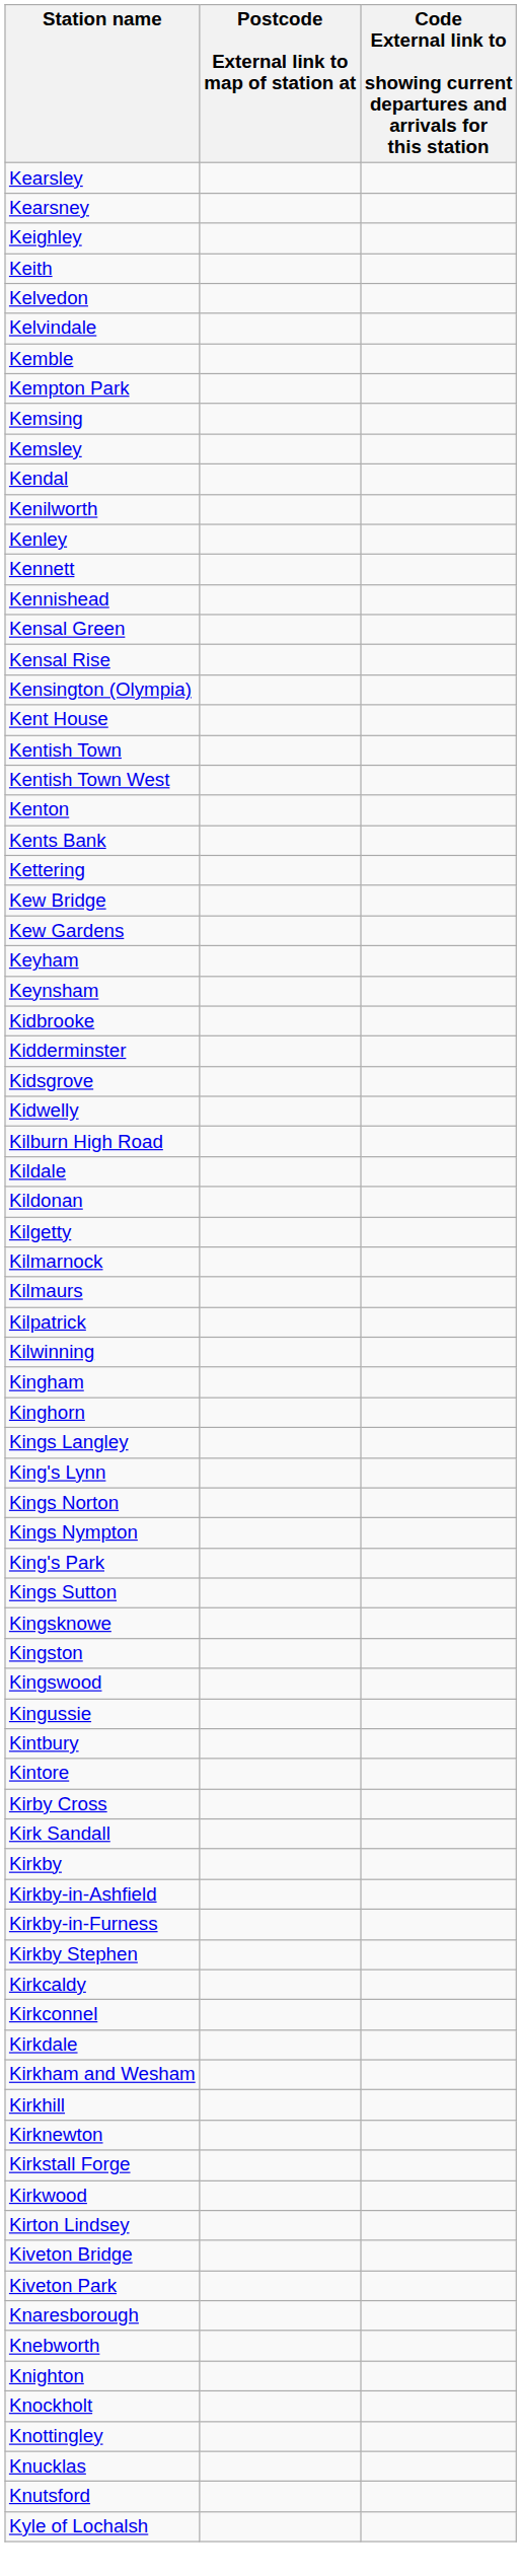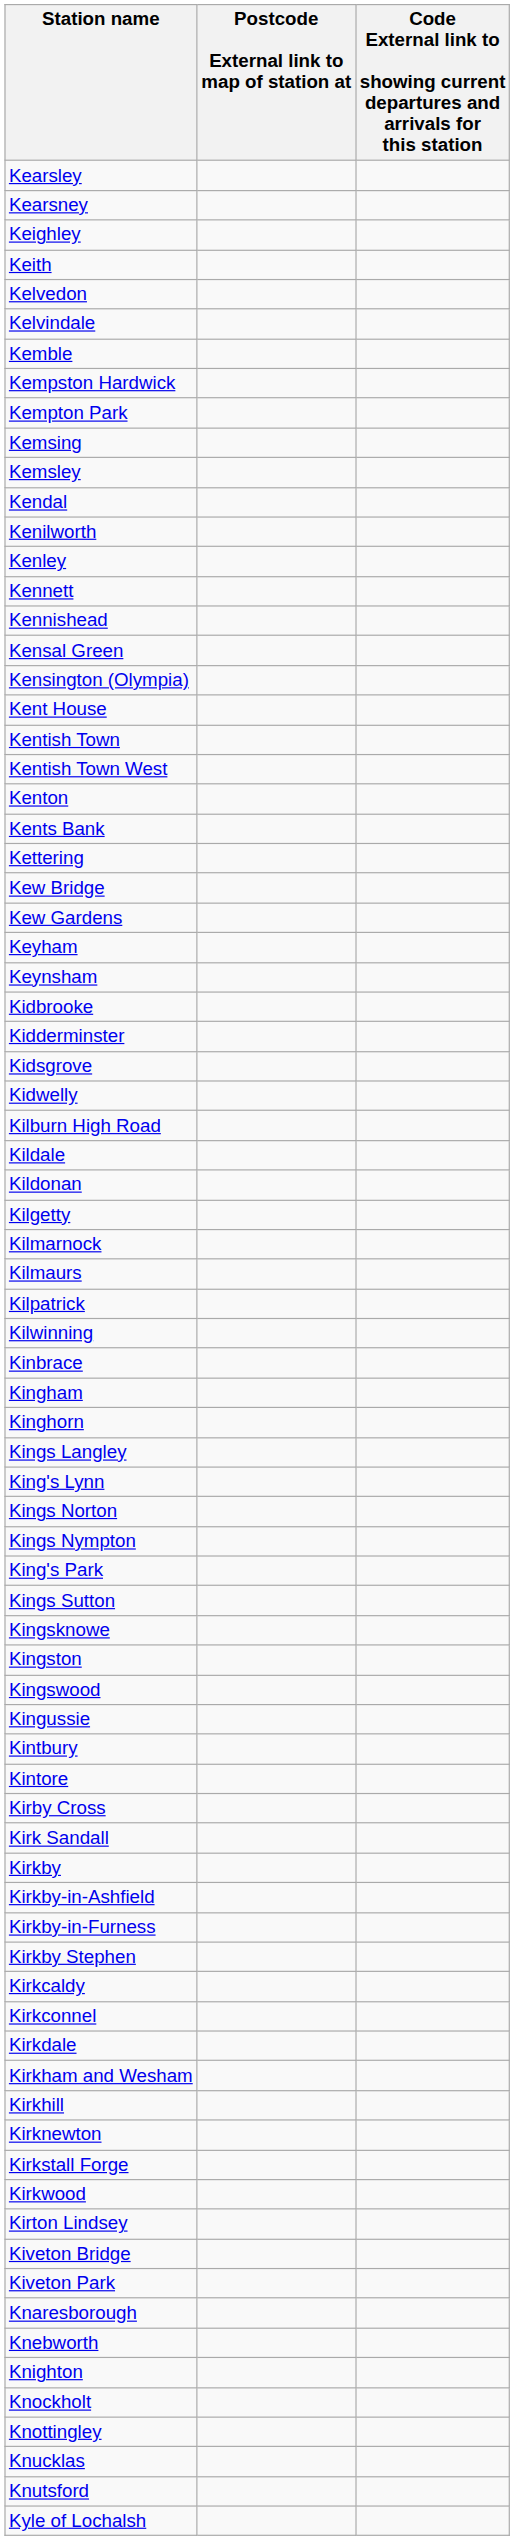+ row: Kempston Hardwick
- row: Kensal Rise
+ row: Kinbrace
